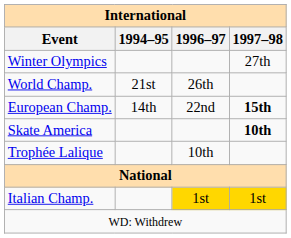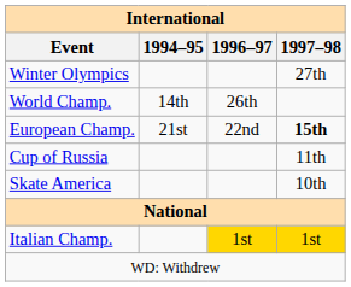World Champ. | 1994–95: 21st -> 14th
European Champ. | 1994–95: 14th -> 21st
+ row: Cup of Russia | 11th
Skate America | 1997–98: bold -> normal
- row: Trophée Lalique | 10th
